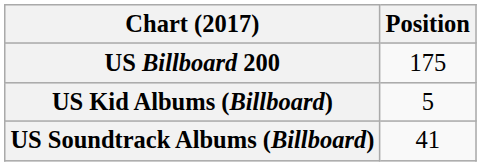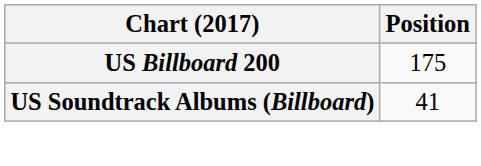- row: US Kid Albums (Billboard) | 5
